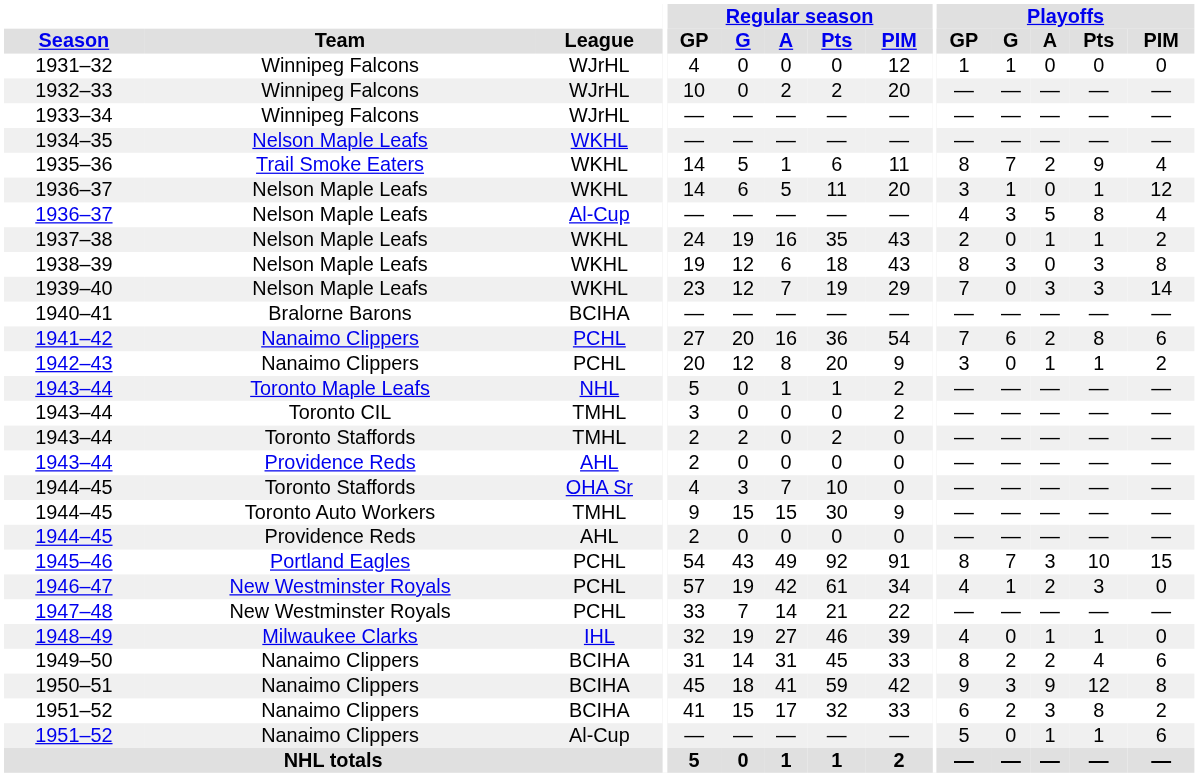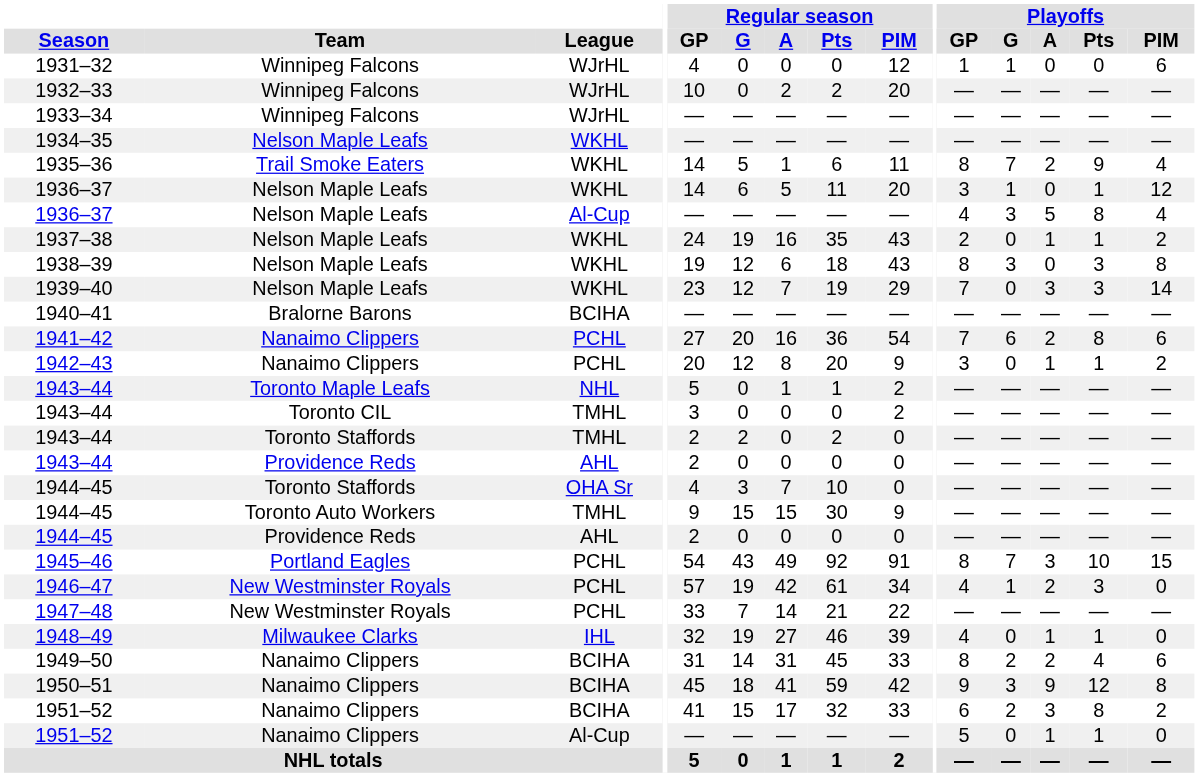1931–32 | Playoffs / PIM: 0 -> 6
1951–52 / Al-Cup | Playoffs / PIM: 6 -> 0
